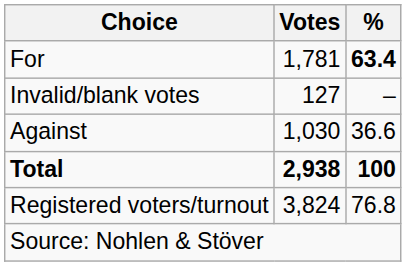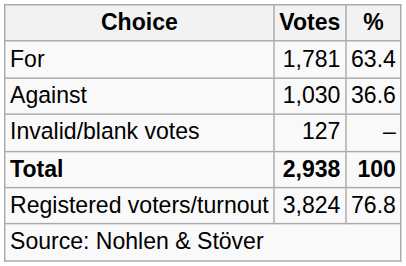For | %: bold -> normal
rows swapped: Against <-> Invalid/blank votes
